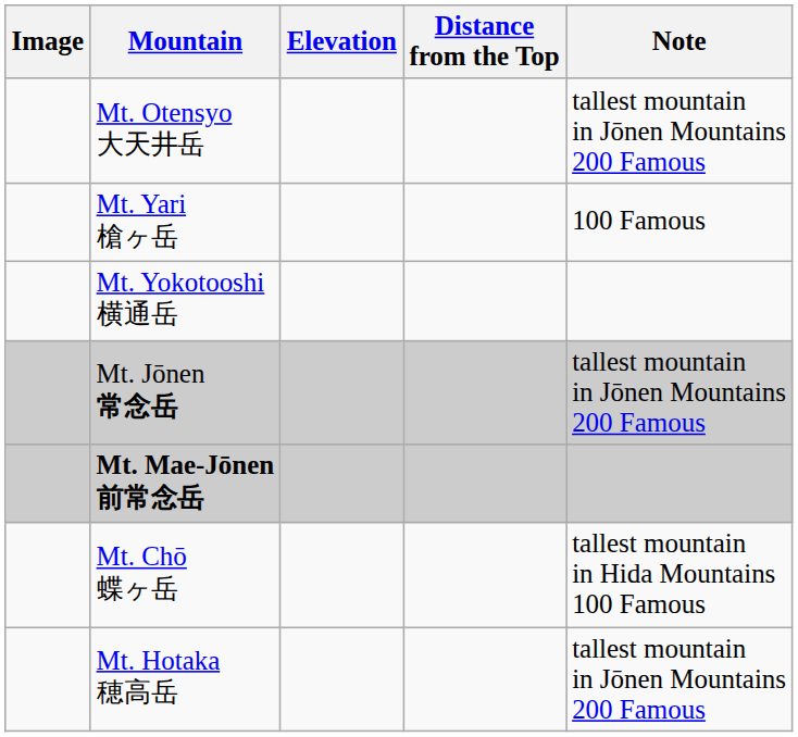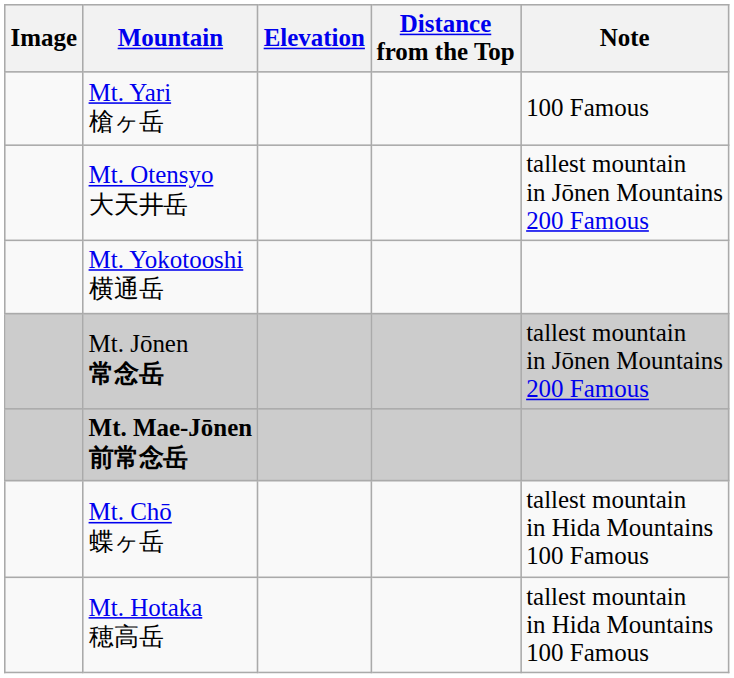rows swapped: Mt. Yari 槍ヶ岳 <-> Mt. Otensyo 大天井岳
Mt. Hotaka 穂高岳 | Note: tallest mountain in Jōnen Mountains 200 Famous -> tallest mountain in Hida Mountains 100 Famous
